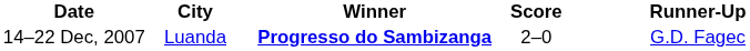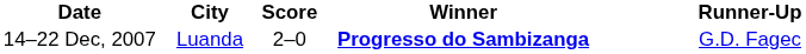columns swapped: Winner <-> Score
